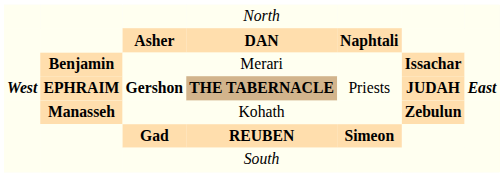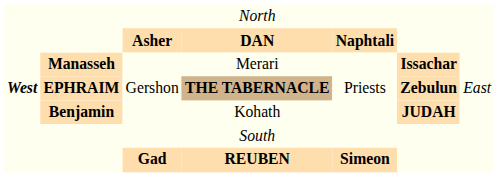Merari | column 2: Benjamin -> Manasseh
THE TABERNACLE | column 3: bold -> normal
THE TABERNACLE | column 6: JUDAH -> Zebulun
THE TABERNACLE | column 7: bold -> normal
Kohath | column 2: Manasseh -> Benjamin
Kohath | column 6: Zebulun -> JUDAH
rows swapped: REUBEN <-> South
